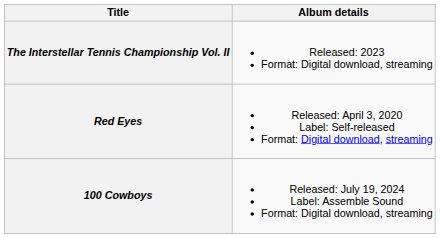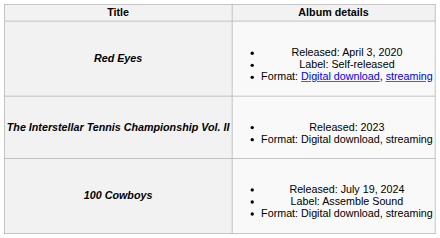rows swapped: Red Eyes <-> The Interstellar Tennis Championship Vol. II
